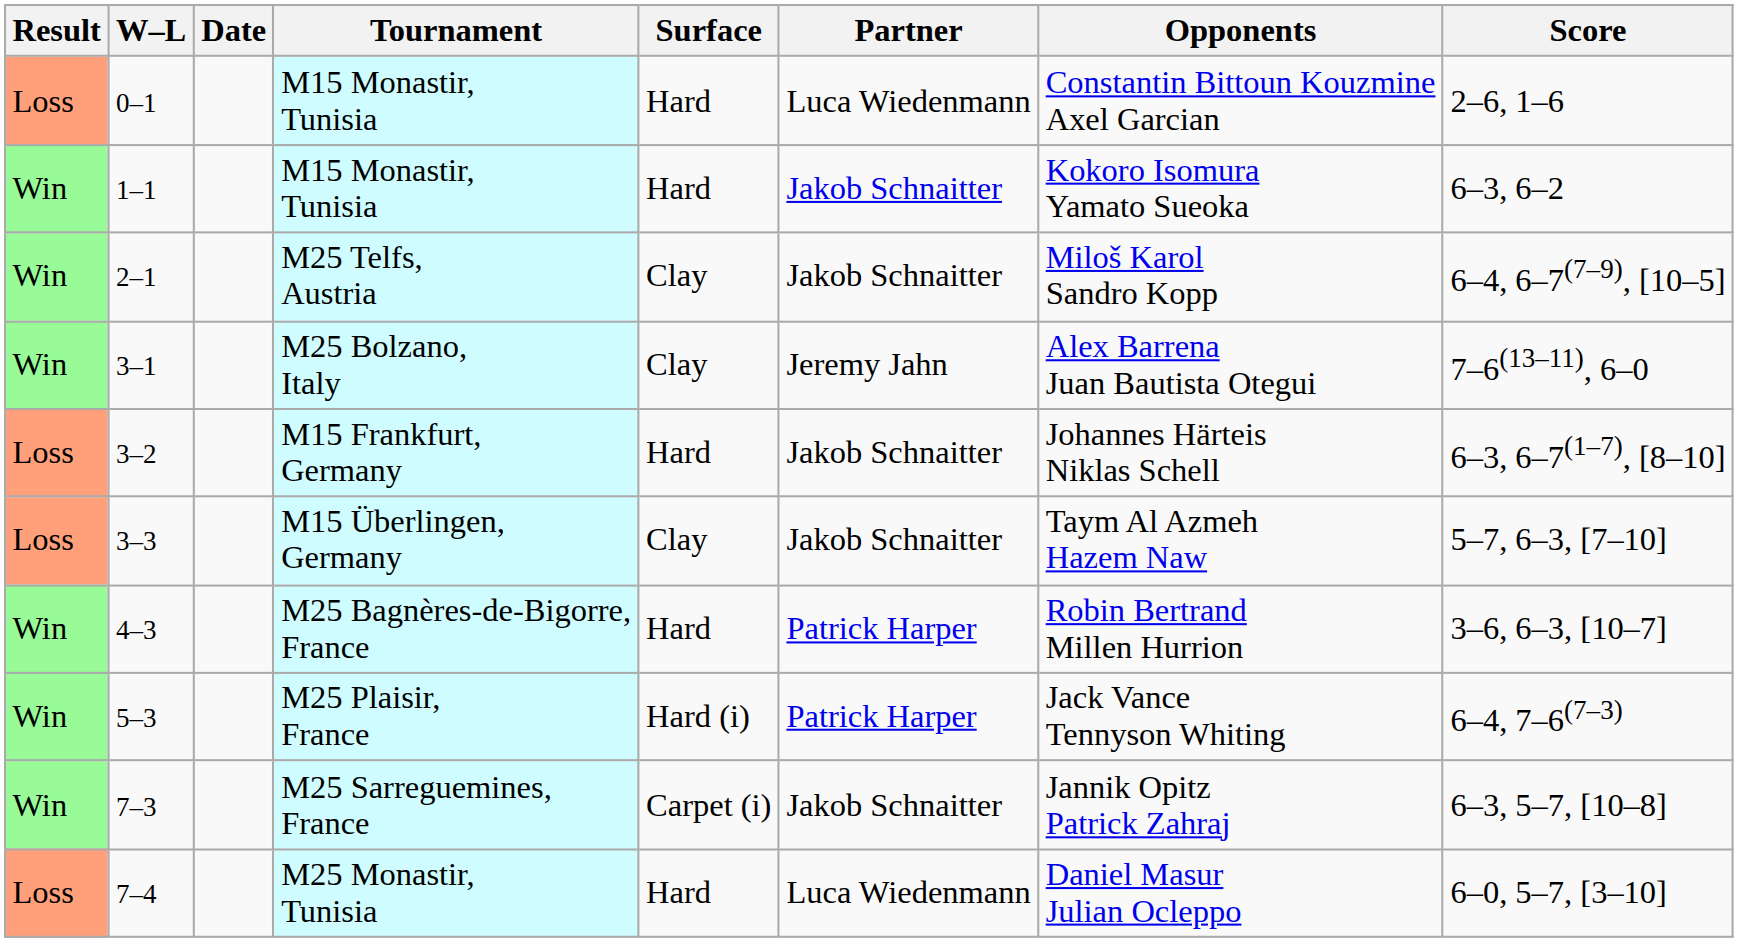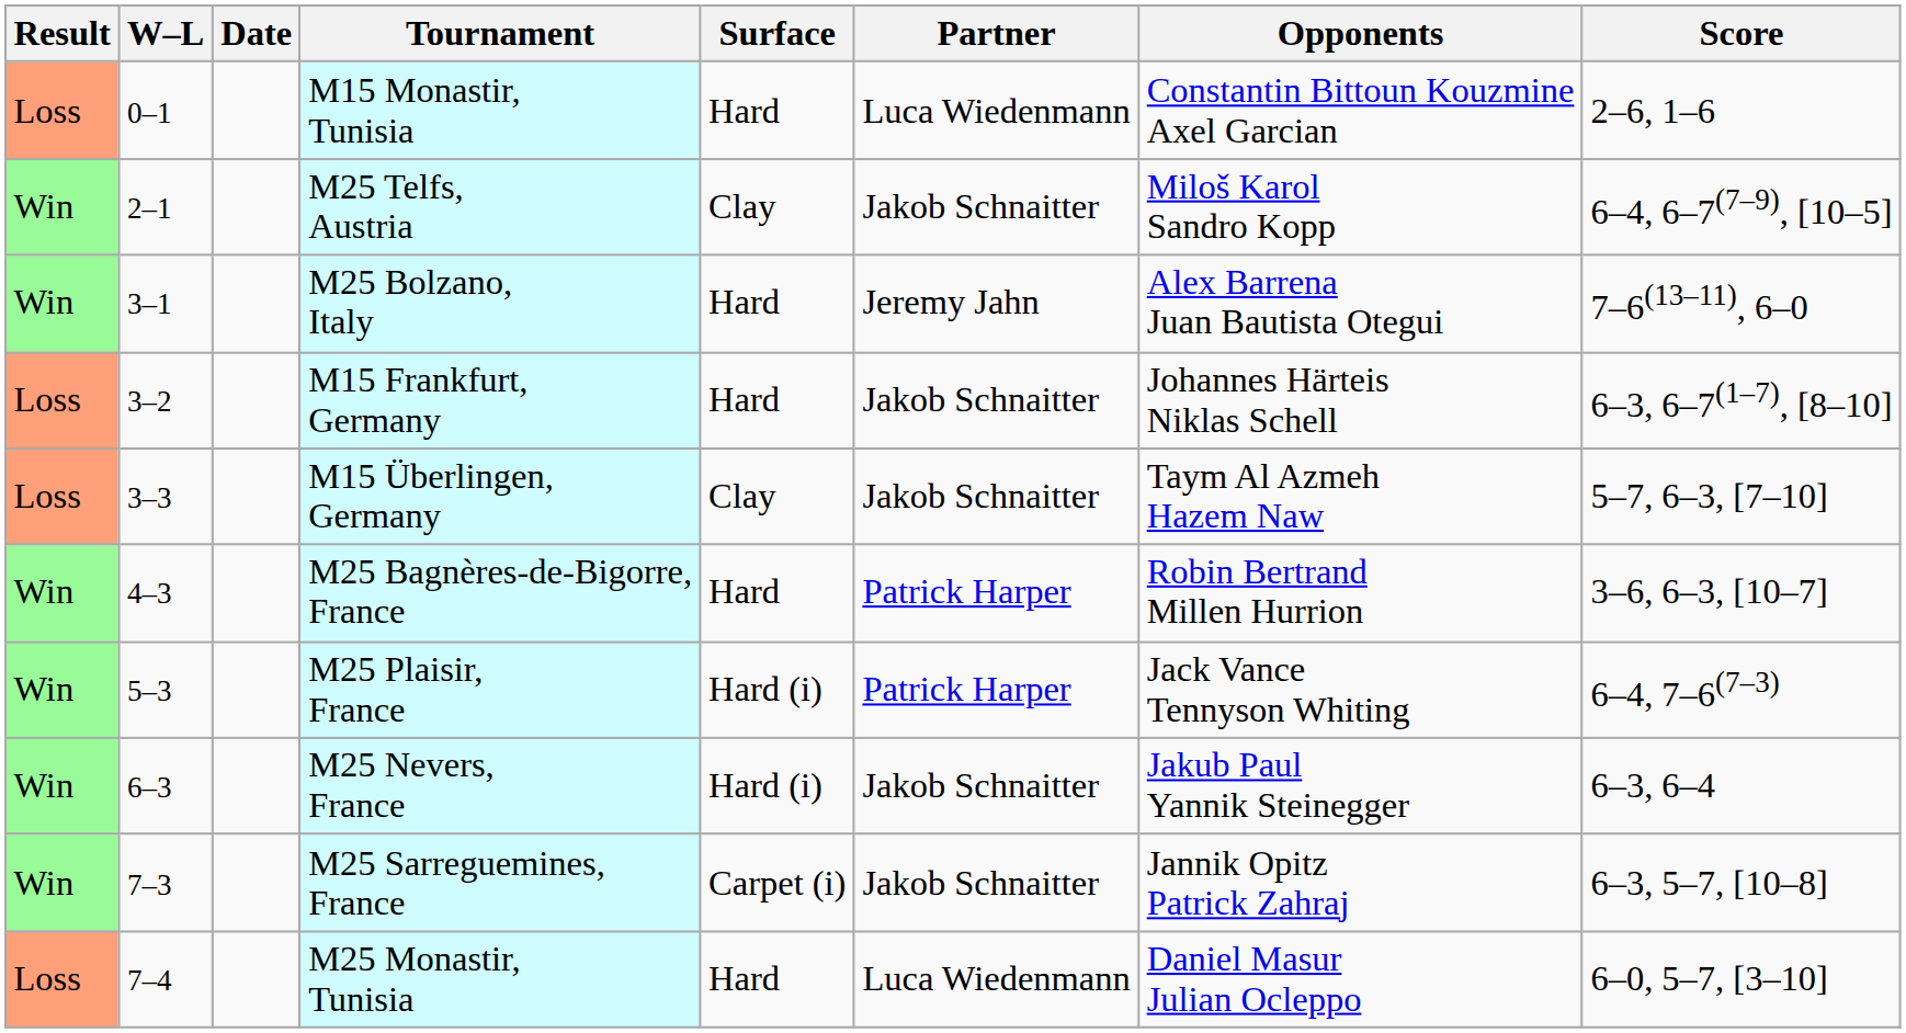- row: Win | 1–1 | M15 Monastir, Tunisia | Hard | Jakob Schnaitter | Kokoro Isomura Yamato Sueoka | 6–3, 6–2
M25 Bolzano, Italy | Surface: Clay -> Hard
+ row: Win | 6–3 | M25 Nevers, France | Hard (i) | Jakob Schnaitter | Jakub Paul Yannik Steinegger | 6–3, 6–4
